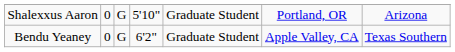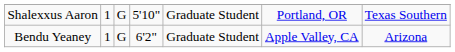Shalexxus Aaron | column 2: 0 -> 1
Shalexxus Aaron | column 7: Arizona -> Texas Southern
Bendu Yeaney | column 2: 0 -> 1
Bendu Yeaney | column 7: Texas Southern -> Arizona
